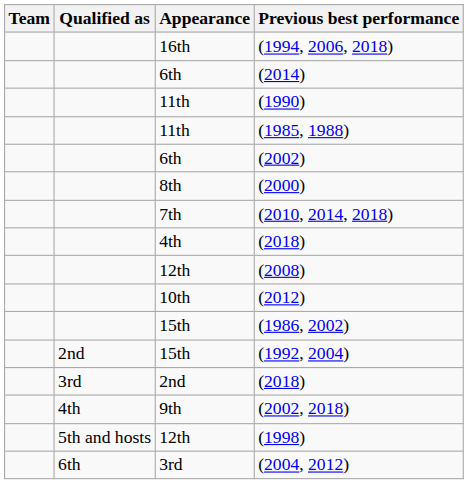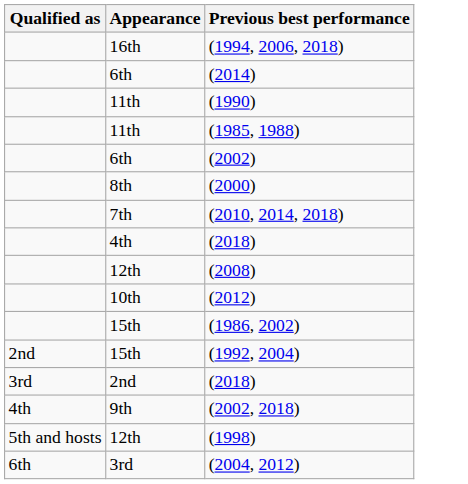- column: Team
